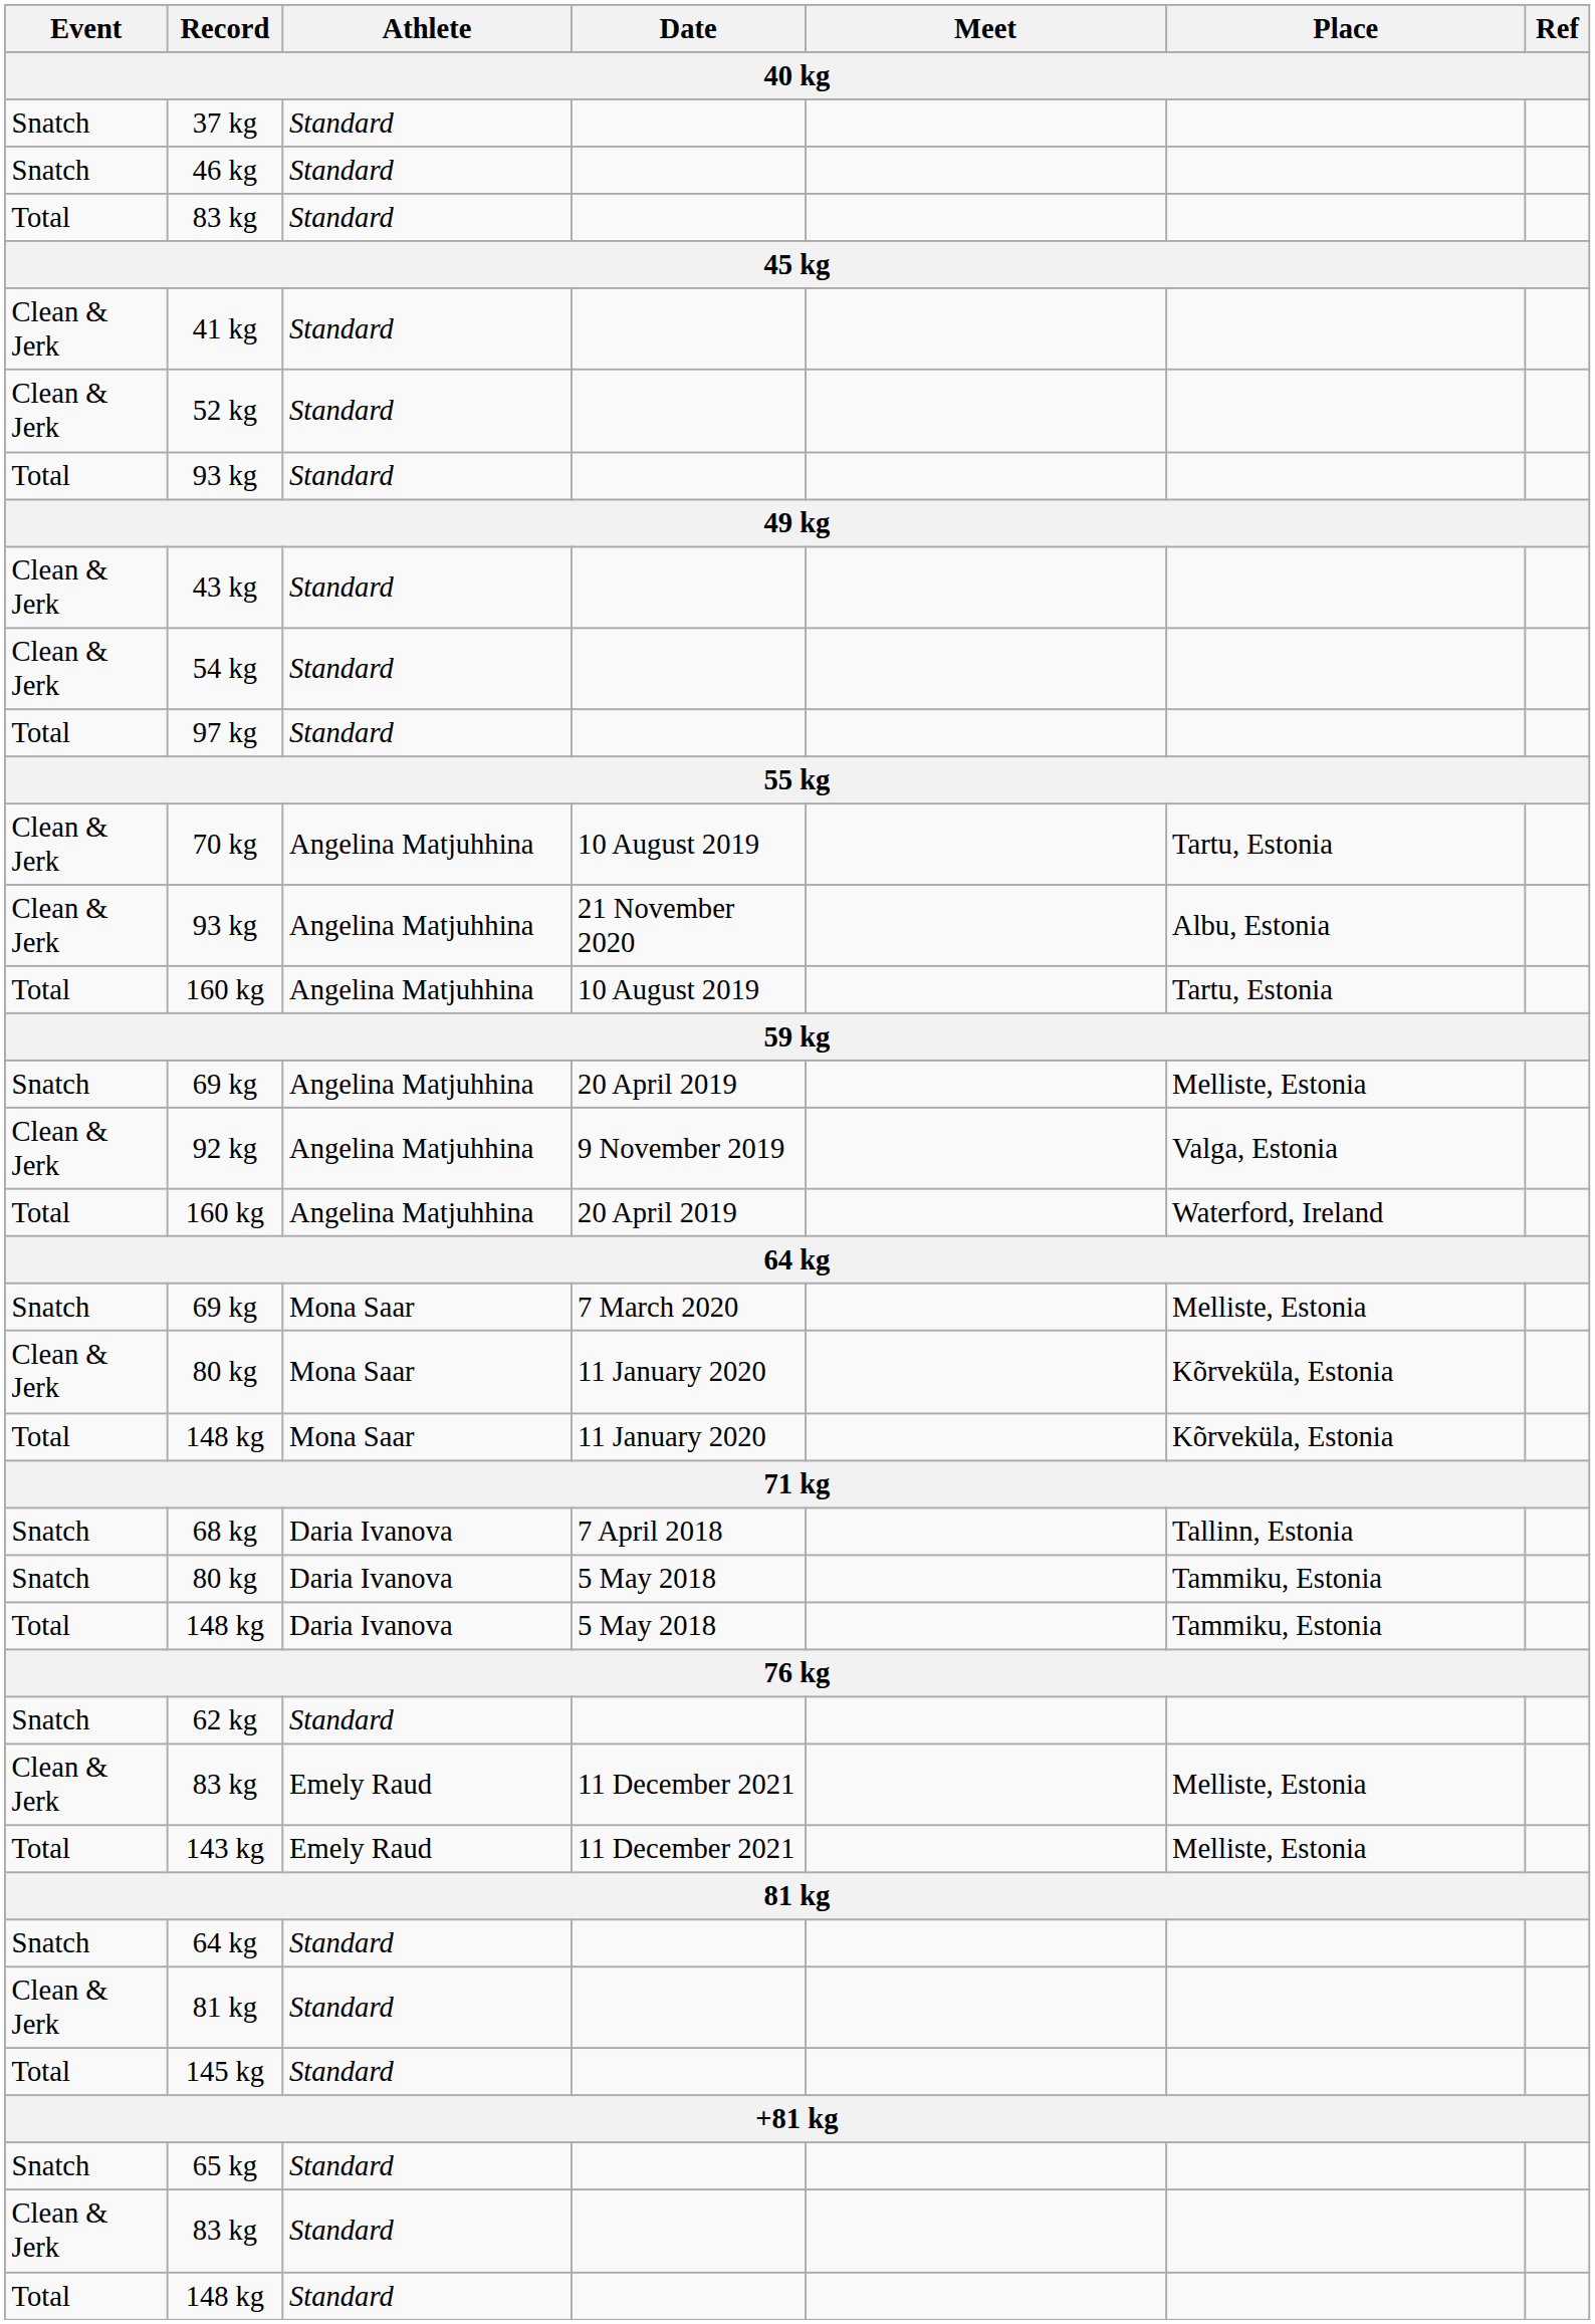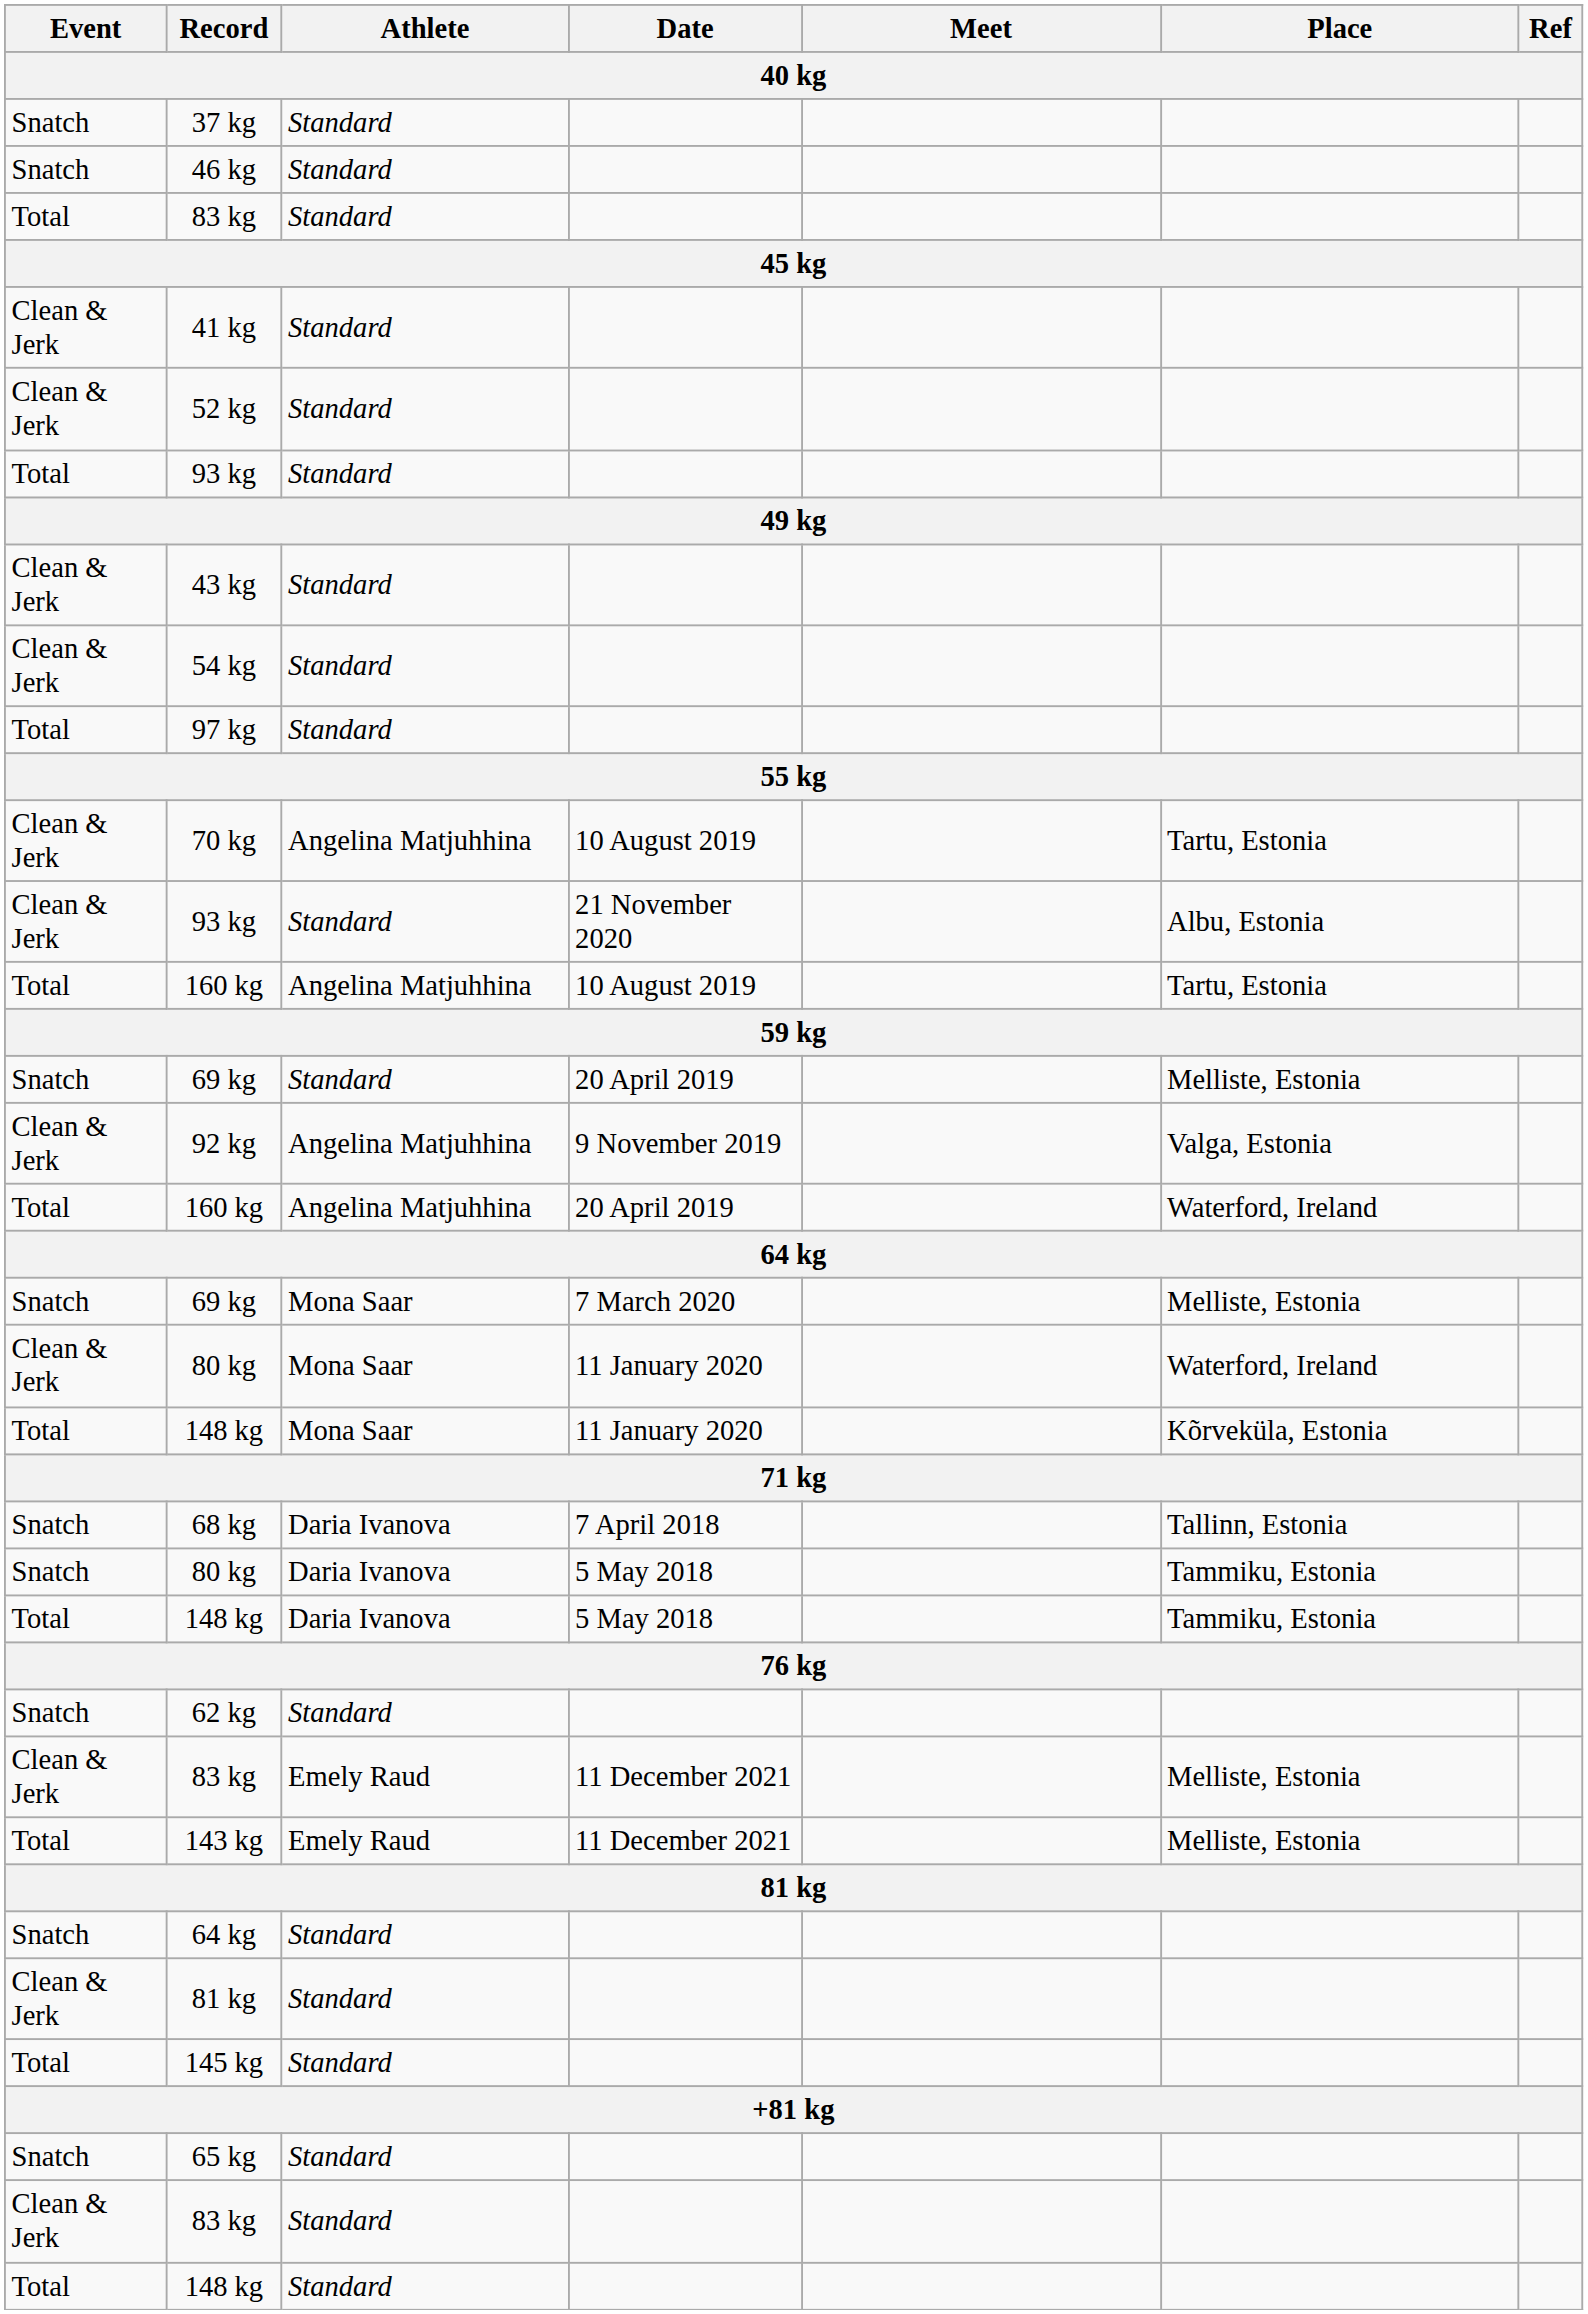93 kg / 21 November 2020 | Athlete: Angelina Matjuhhina -> Standard
69 kg / 20 April 2019 | Athlete: Angelina Matjuhhina -> Standard
80 kg / 11 January 2020 | Place: Kõrveküla, Estonia -> Waterford, Ireland
